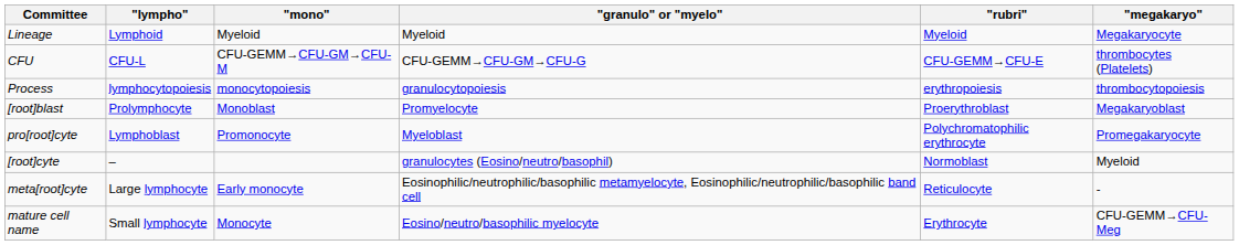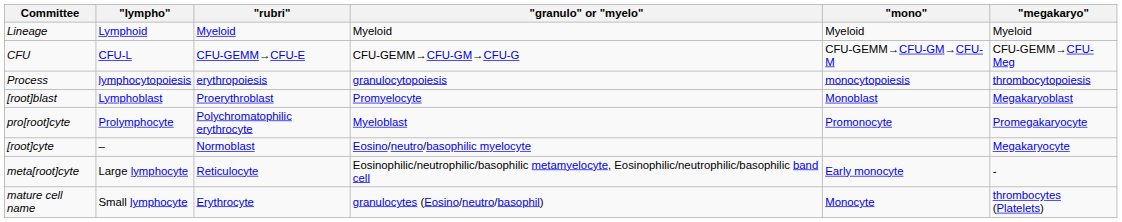columns swapped: "rubri" <-> "mono"
Lineage | "megakaryo": Megakaryocyte -> Myeloid
CFU | "megakaryo": thrombocytes (Platelets) -> CFU-GEMM→CFU-Meg
[root]blast | "lympho": Prolymphocyte -> Lymphoblast
pro[root]cyte | "lympho": Lymphoblast -> Prolymphocyte
[root]cyte | "granulo" or "myelo": granulocytes (Eosino/neutro/basophil) -> Eosino/neutro/basophilic myelocyte
[root]cyte | "megakaryo": Myeloid -> Megakaryocyte
mature cell name | "granulo" or "myelo": Eosino/neutro/basophilic myelocyte -> granulocytes (Eosino/neutro/basophil)
mature cell name | "megakaryo": CFU-GEMM→CFU-Meg -> thrombocytes (Platelets)
